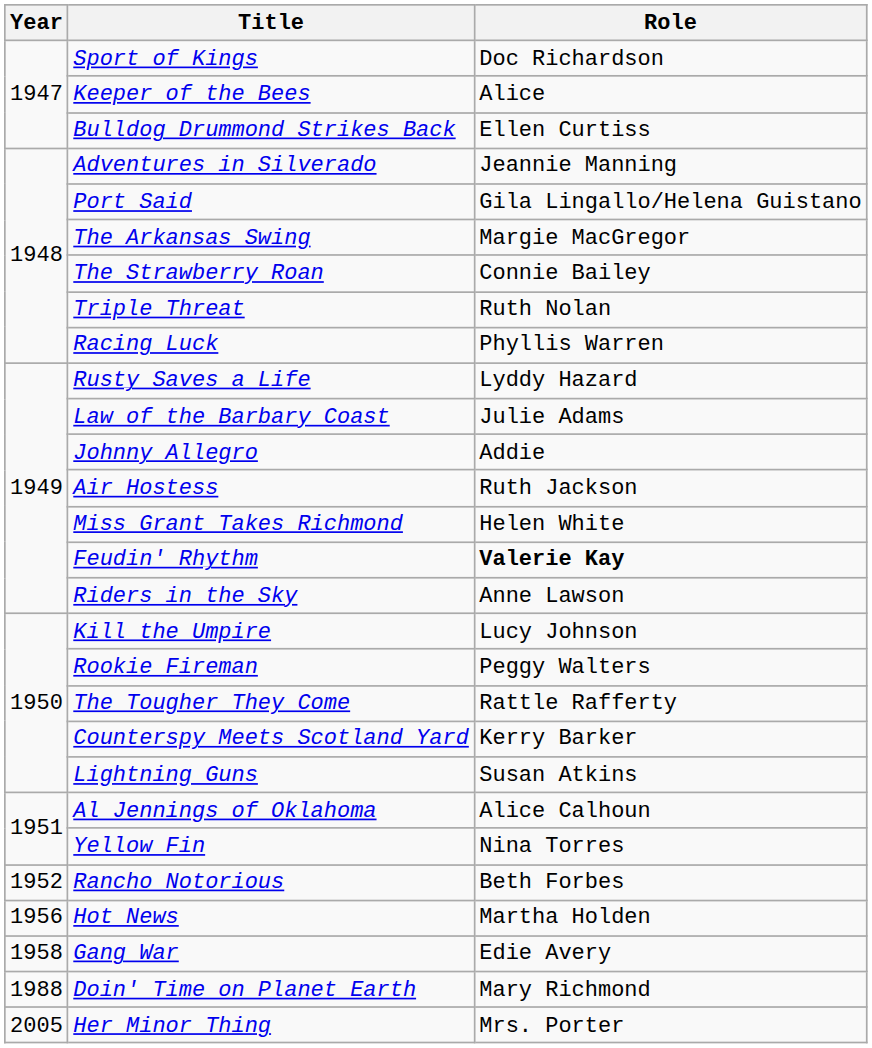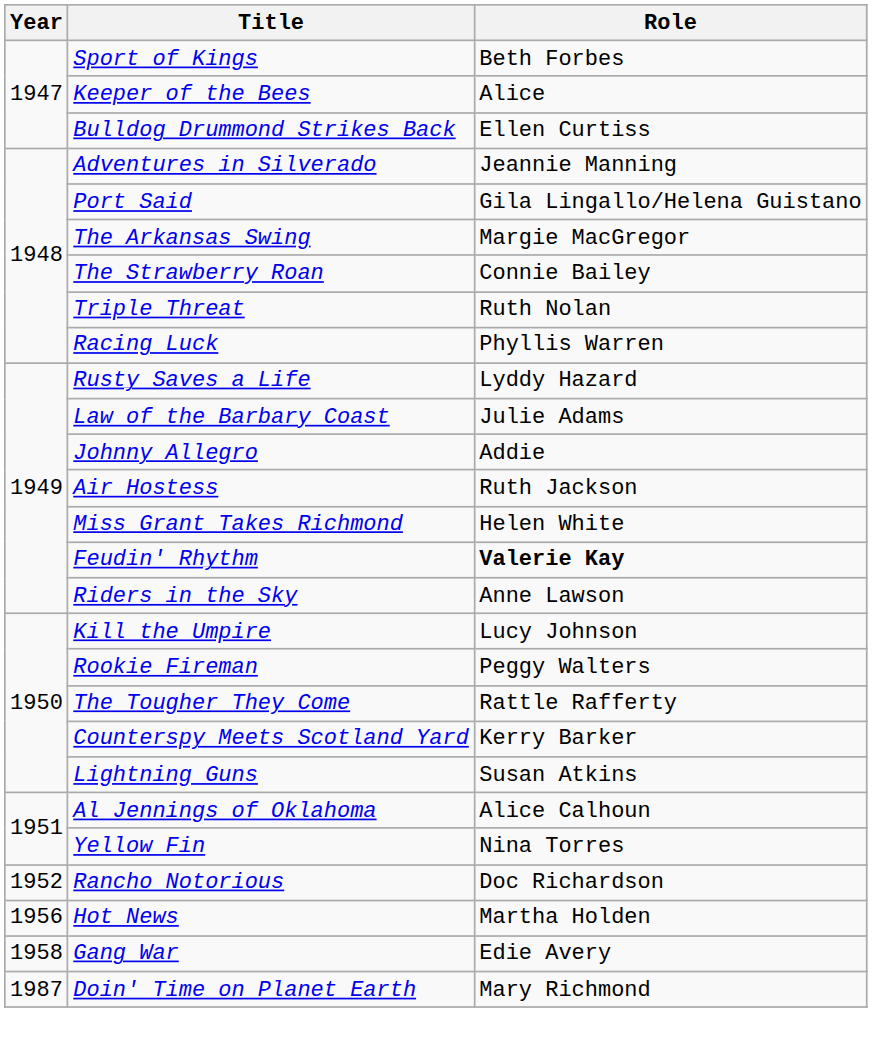Sport of Kings | Role: Doc Richardson -> Beth Forbes
Rancho Notorious | Role: Beth Forbes -> Doc Richardson
Doin' Time on Planet Earth | Year: 1988 -> 1987
- row: 2005 | Her Minor Thing | Mrs. Porter
